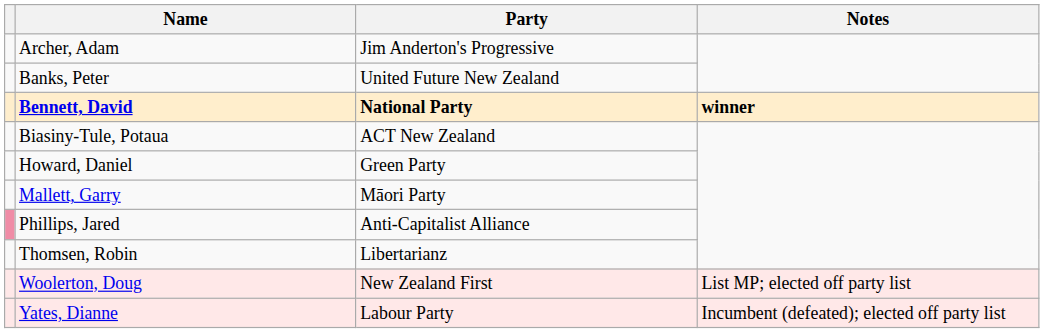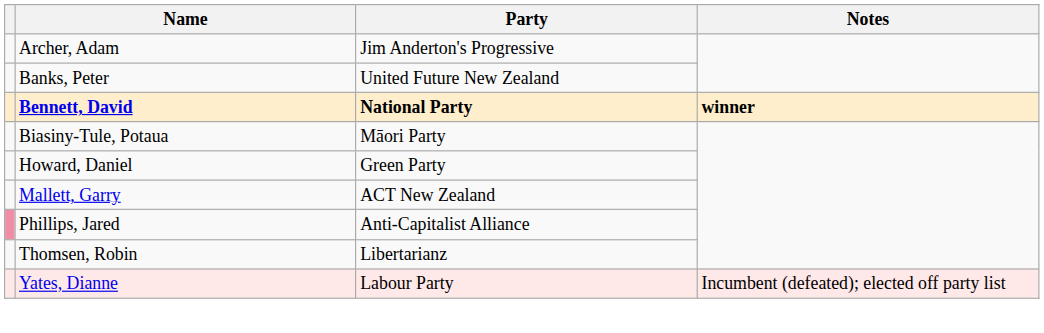Biasiny-Tule, Potaua | Party: ACT New Zealand -> Māori Party
Mallett, Garry | Party: Māori Party -> ACT New Zealand
- row: Woolerton, Doug | New Zealand First | List MP; elected off party list
